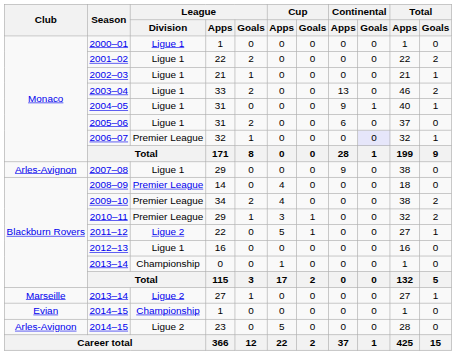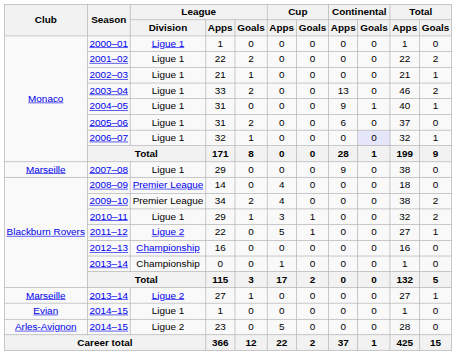2006–07 | League / Division: Premier League -> Ligue 1
2007–08 | Club: Arles-Avignon -> Marseille
2010–11 | League / Division: Premier League -> Ligue 1
2012–13 | League / Division: Ligue 1 -> Championship
2014–15 / 1 | League / Division: Championship -> Ligue 1
